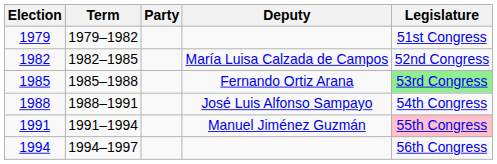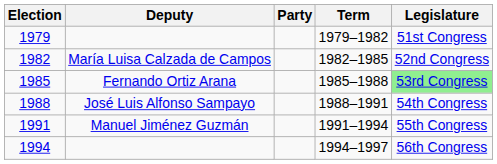columns swapped: Deputy <-> Term
1991 | Legislature: pink background -> no background
